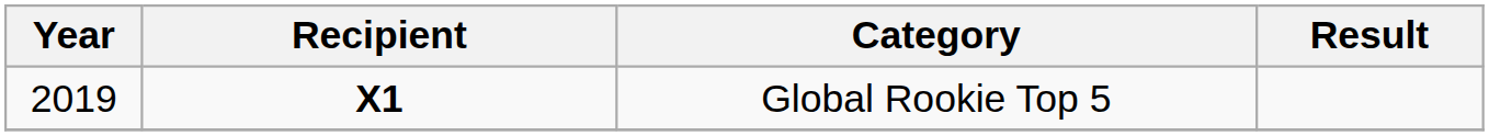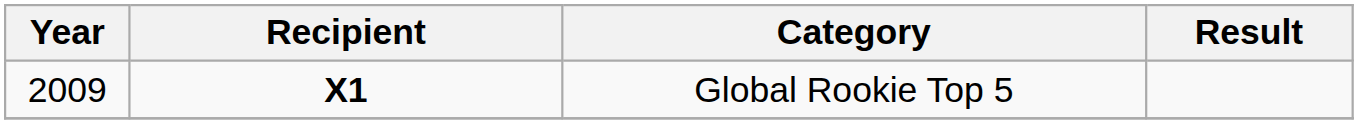Global Rookie Top 5 | Year: 2019 -> 2009
